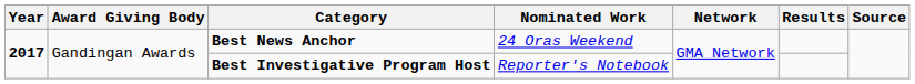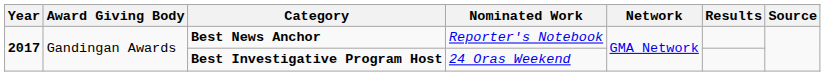Best News Anchor | Nominated Work: 24 Oras Weekend -> Reporter's Notebook
Best Investigative Program Host | Nominated Work: Reporter's Notebook -> 24 Oras Weekend
